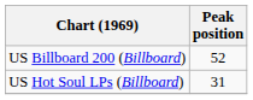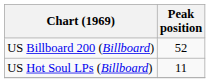US Hot Soul LPs (Billboard) | Peak position: 31 -> 11
